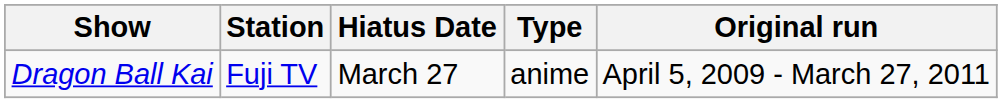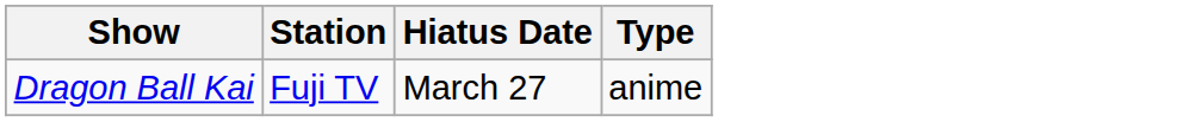- column: Original run | April 5, 2009 - March 27, 2011
